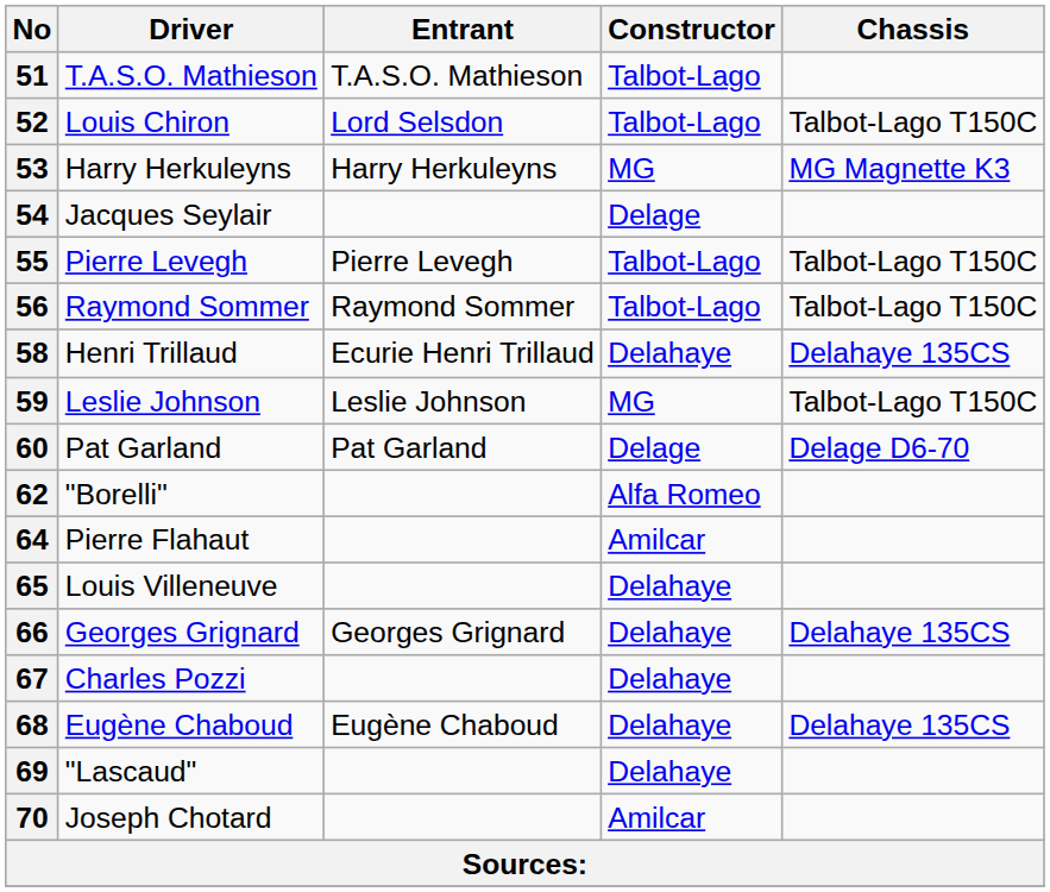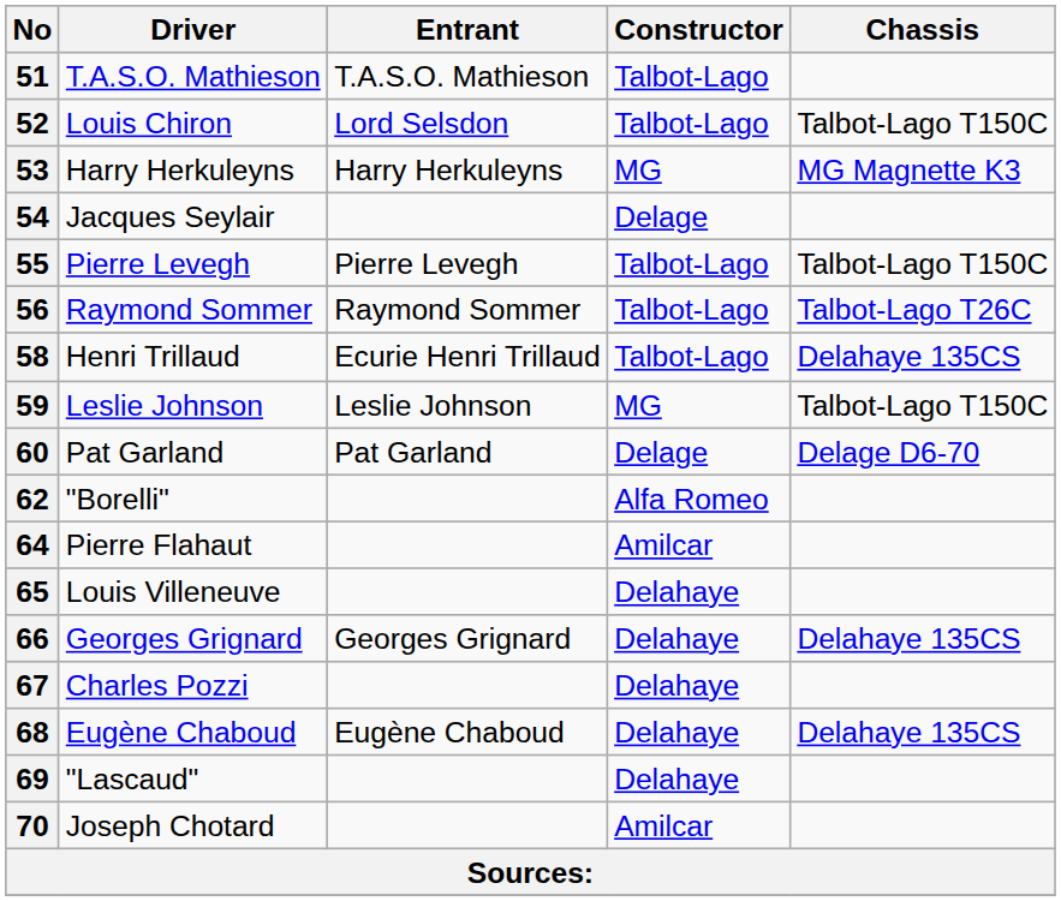56 | Chassis: Talbot-Lago T150C -> Talbot-Lago T26C
58 | Constructor: Delahaye -> Talbot-Lago
